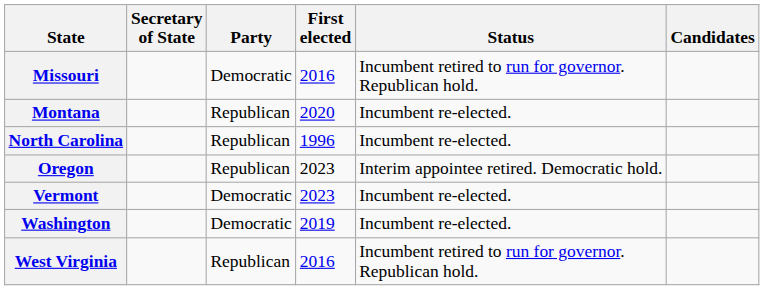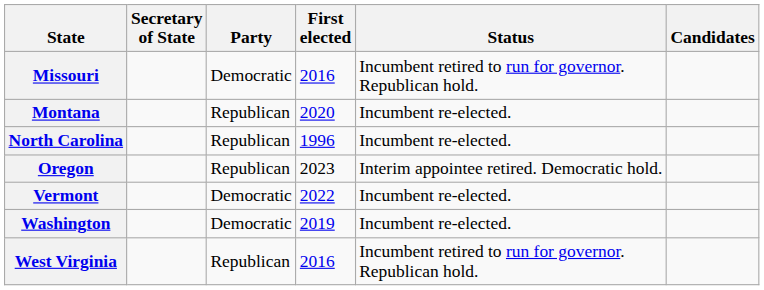Vermont | First elected: 2023 -> 2022
